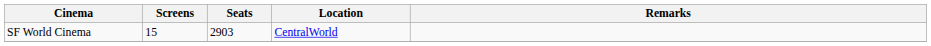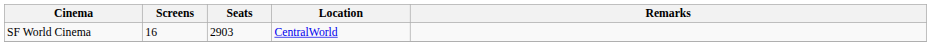SF World Cinema | Screens: 15 -> 16
